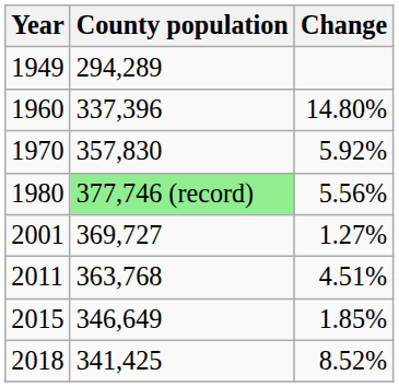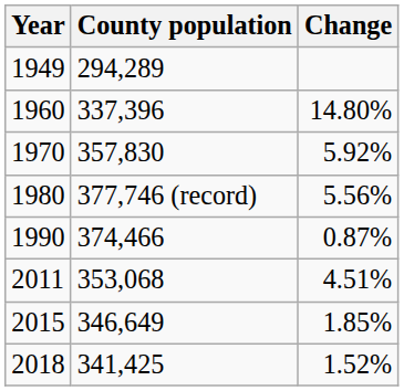1980 | County population: lightgreen background -> no background
+ row: 1990 | 374,466 | 0.87%
- row: 2001 | 369,727 | 1.27%
2011 | County population: 363,768 -> 353,068
2018 | Change: 8.52% -> 1.52%
